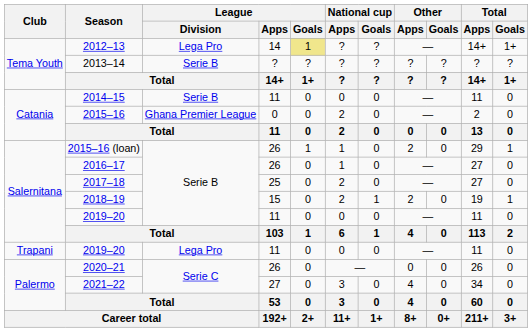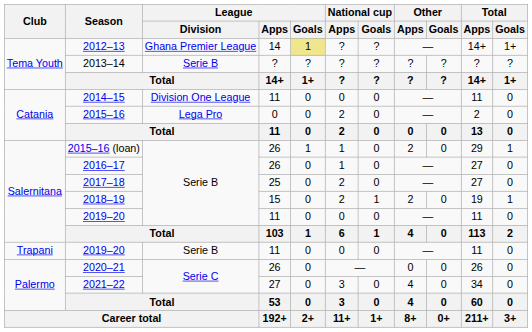2012–13 | League / Division: Lega Pro -> Ghana Premier League
2014–15 | League / Division: Serie B -> Division One League
2015–16 | League / Division: Ghana Premier League -> Lega Pro
Trapani / 2019–20 | League / Division: Lega Pro -> Serie B
